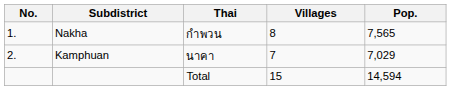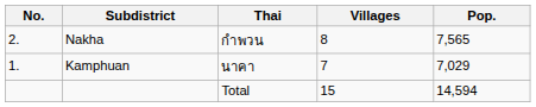Nakha | No.: 1. -> 2.
Kamphuan | No.: 2. -> 1.
